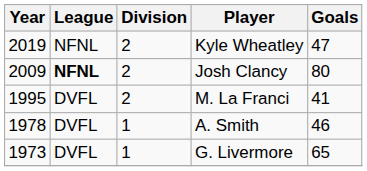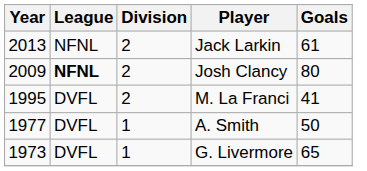- row: 2019 | NFNL | 2 | Kyle Wheatley | 47
+ row: 2013 | NFNL | 2 | Jack Larkin | 61
A. Smith | Year: 1978 -> 1977
A. Smith | Goals: 46 -> 50
